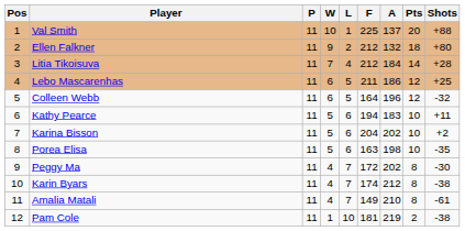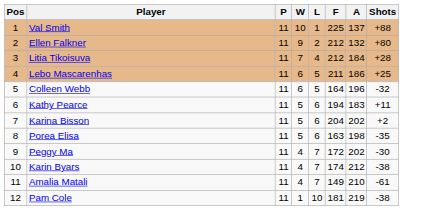- column: Pts | 20 | 18 | 14 | 12 | 12 | 10 | 10 | 10 | 8 | 8 | 8 | 2
